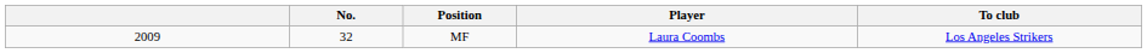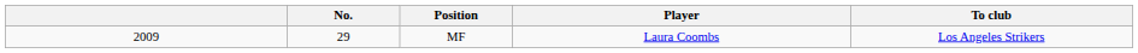MF | No.: 32 -> 29
